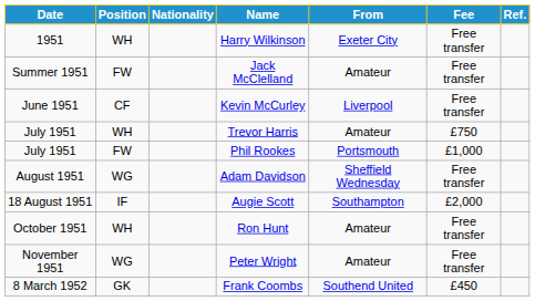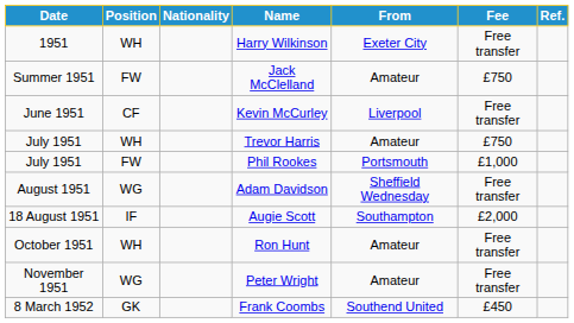Jack McClelland | Fee: Free transfer -> £750
